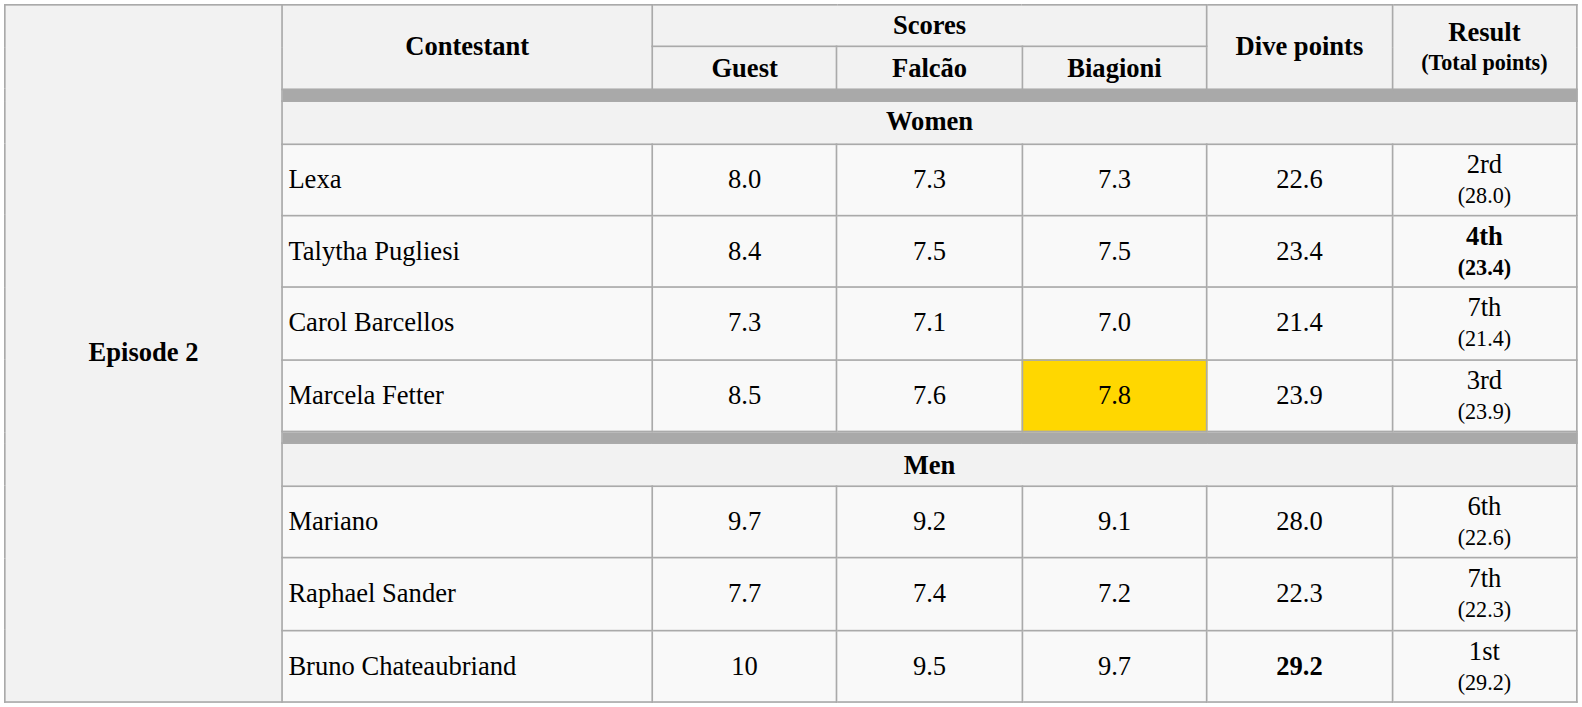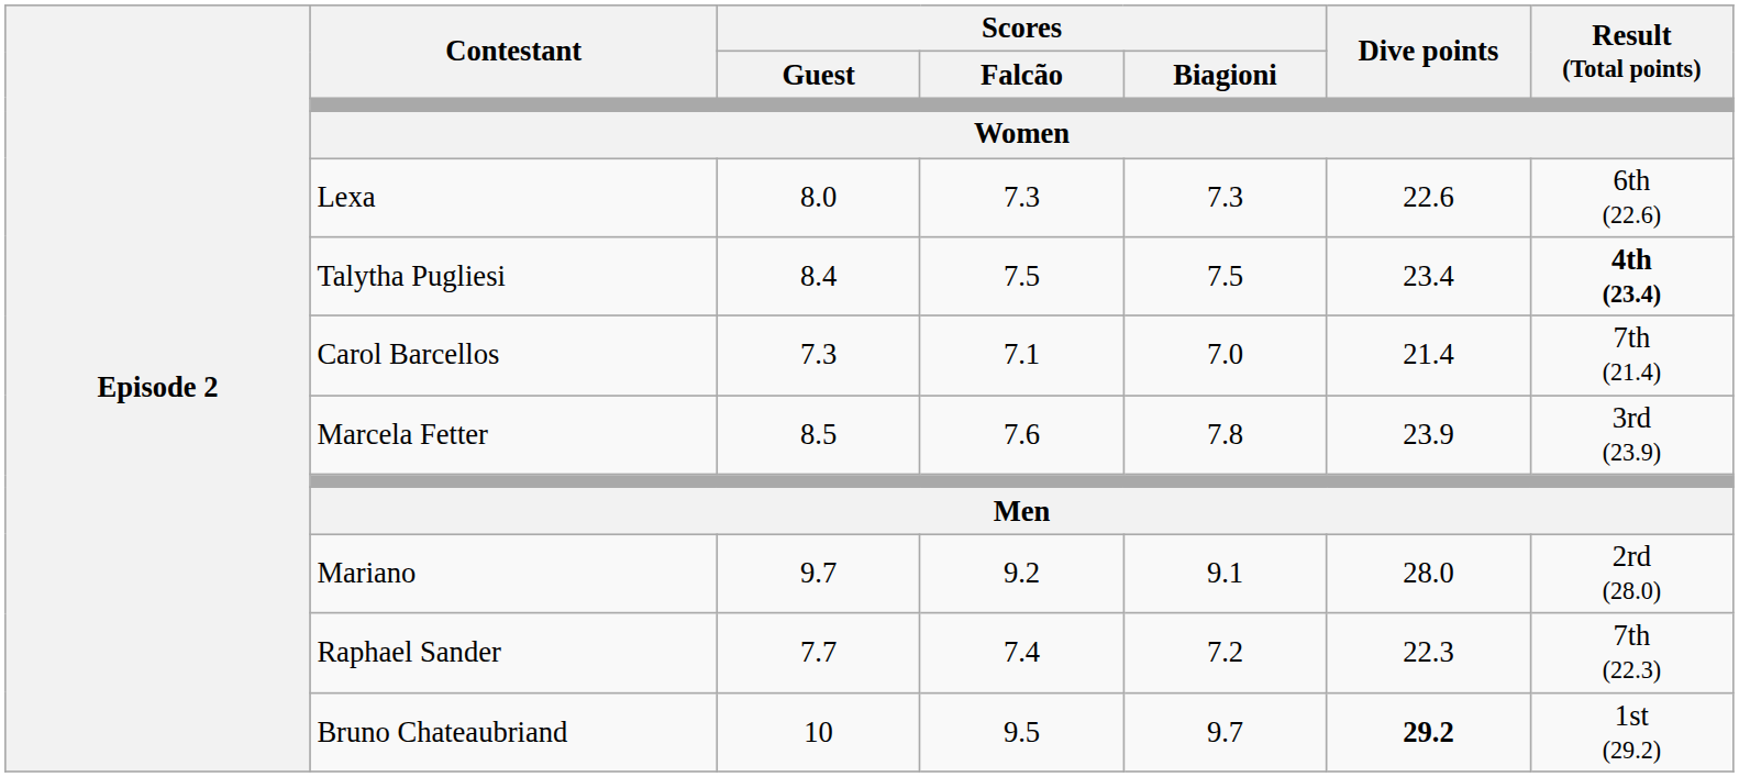Lexa | Result (Total points): 2rd (28.0) -> 6th (22.6)
Marcela Fetter | Scores / Biagioni: gold background -> no background
Mariano | Result (Total points): 6th (22.6) -> 2rd (28.0)
